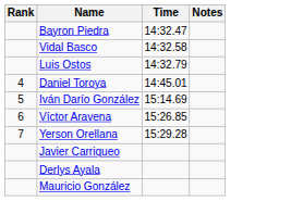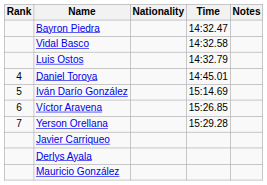+ column: Nationality
